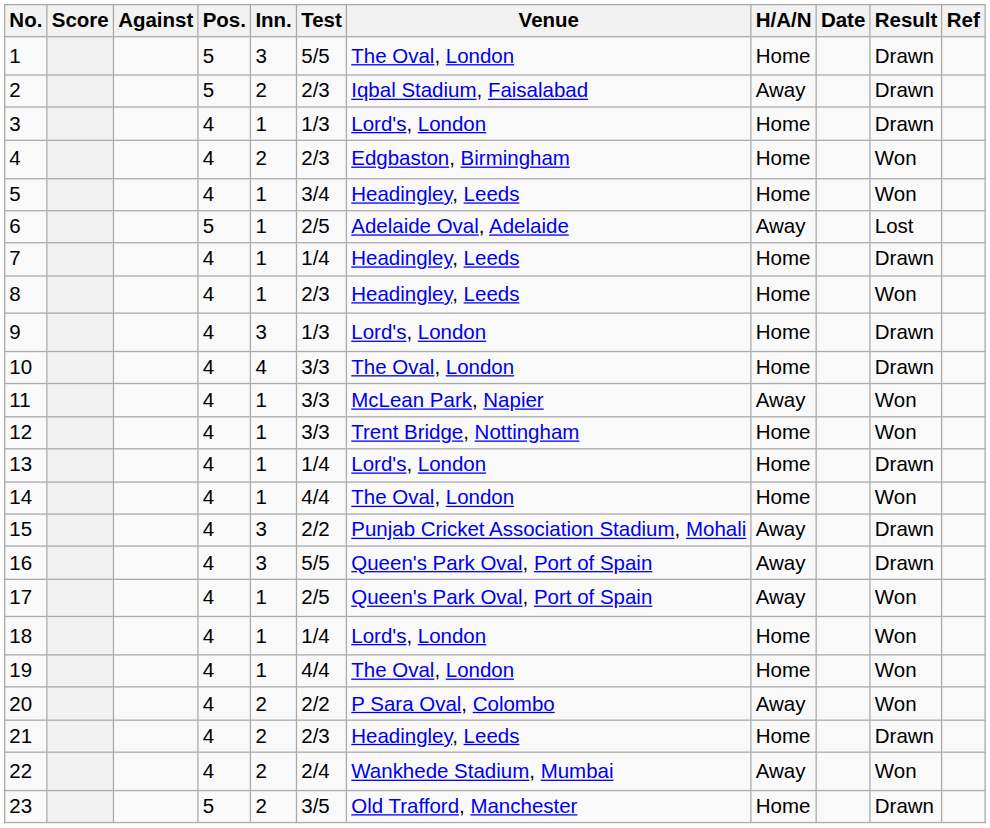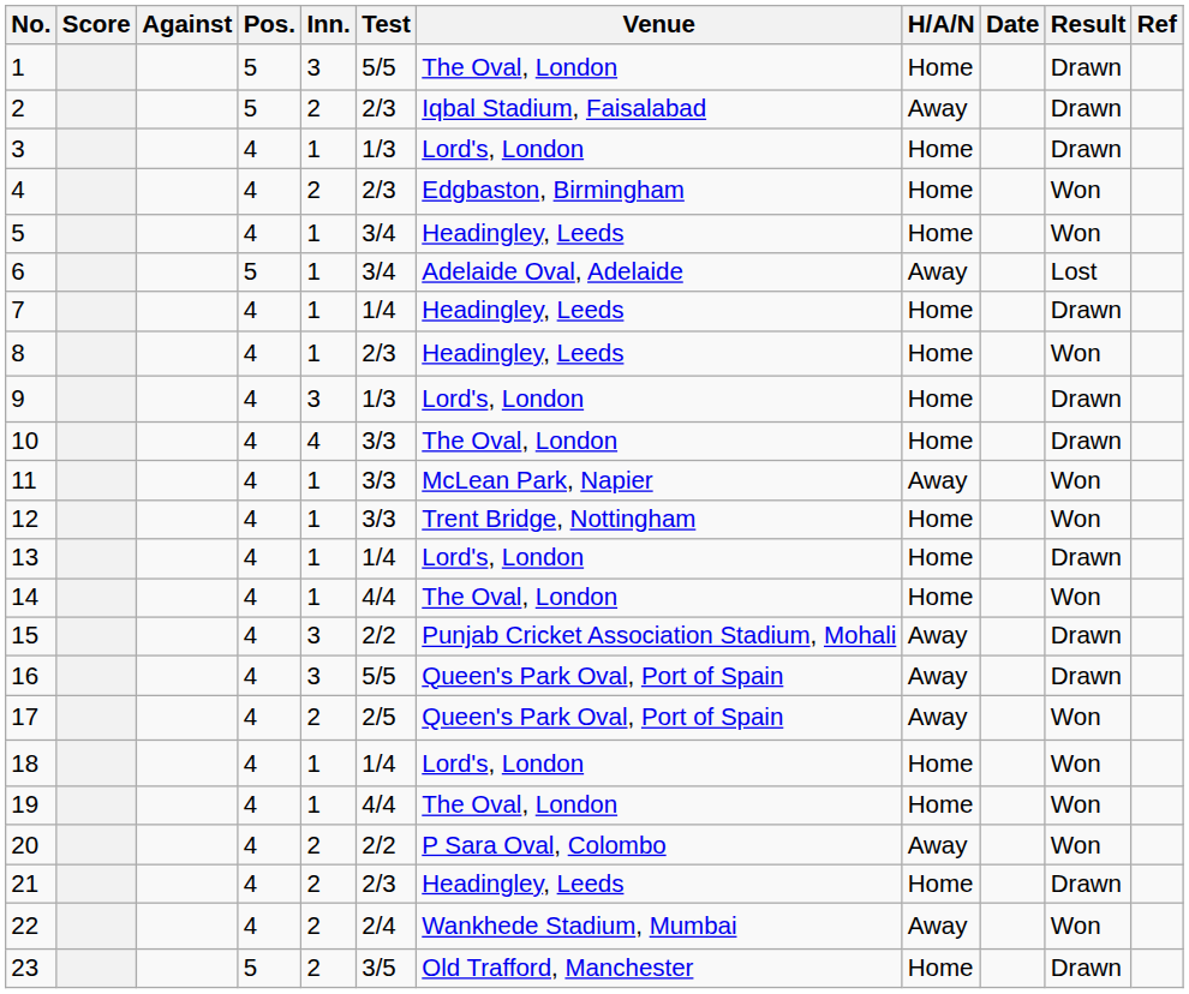6 | Test: 2/5 -> 3/4
17 | Inn.: 1 -> 2
